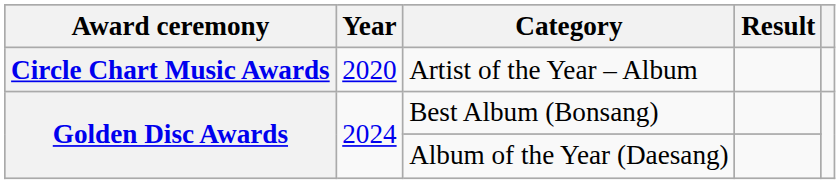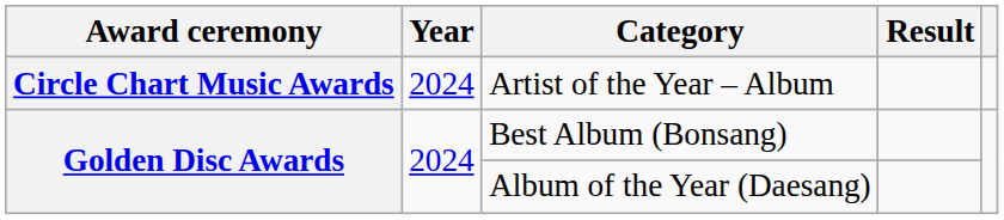Artist of the Year – Album | Year: 2020 -> 2024
